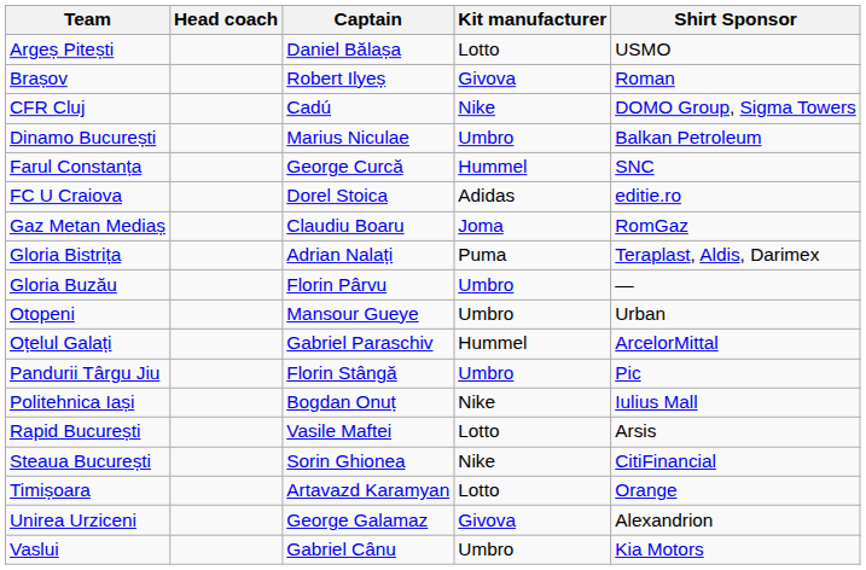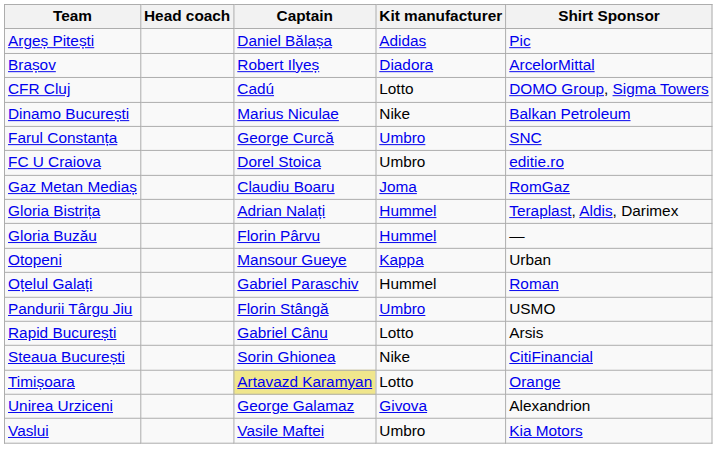Argeș Pitești | Kit manufacturer: Lotto -> Adidas
Argeș Pitești | Shirt Sponsor: USMO -> Pic
Brașov | Kit manufacturer: Givova -> Diadora
Brașov | Shirt Sponsor: Roman -> ArcelorMittal
CFR Cluj | Kit manufacturer: Nike -> Lotto
Dinamo București | Kit manufacturer: Umbro -> Nike
Farul Constanța | Kit manufacturer: Hummel -> Umbro
FC U Craiova | Kit manufacturer: Adidas -> Umbro
Gloria Bistrița | Kit manufacturer: Puma -> Hummel
Gloria Buzău | Kit manufacturer: Umbro -> Hummel
Otopeni | Kit manufacturer: Umbro -> Kappa
Oțelul Galați | Shirt Sponsor: ArcelorMittal -> Roman
Pandurii Târgu Jiu | Shirt Sponsor: Pic -> USMO
- row: Politehnica Iași | Bogdan Onuț | Nike | Iulius Mall
Rapid București | Captain: Vasile Maftei -> Gabriel Cânu
Timișoara | Captain: no background -> khaki background
Vaslui | Captain: Gabriel Cânu -> Vasile Maftei
